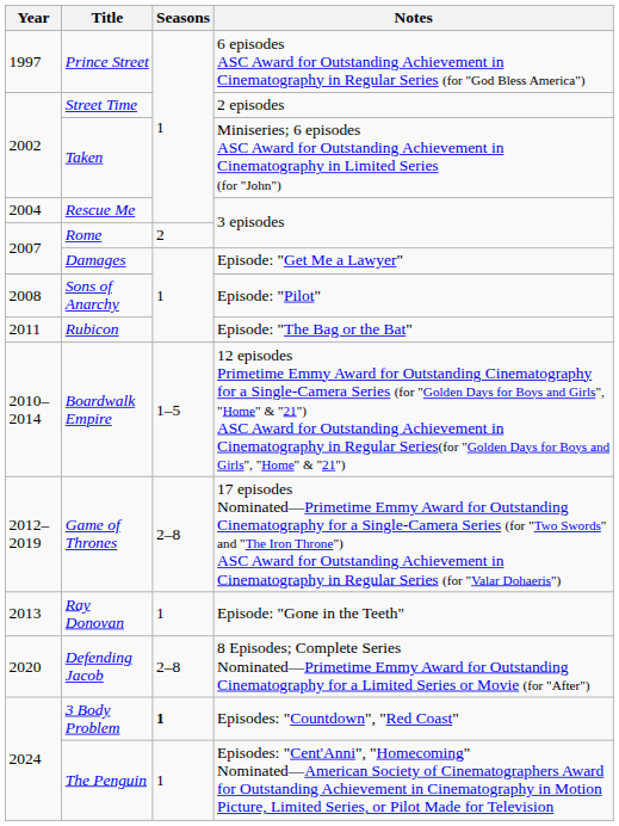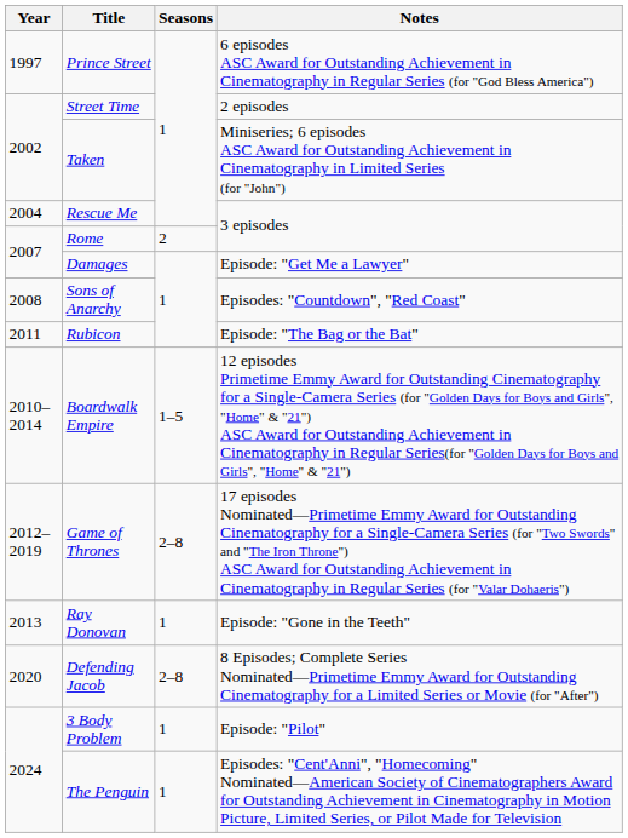Sons of Anarchy | Notes: Episode: "Pilot" -> Episodes: "Countdown", "Red Coast"
3 Body Problem | Seasons: bold -> normal
3 Body Problem | Notes: Episodes: "Countdown", "Red Coast" -> Episode: "Pilot"
